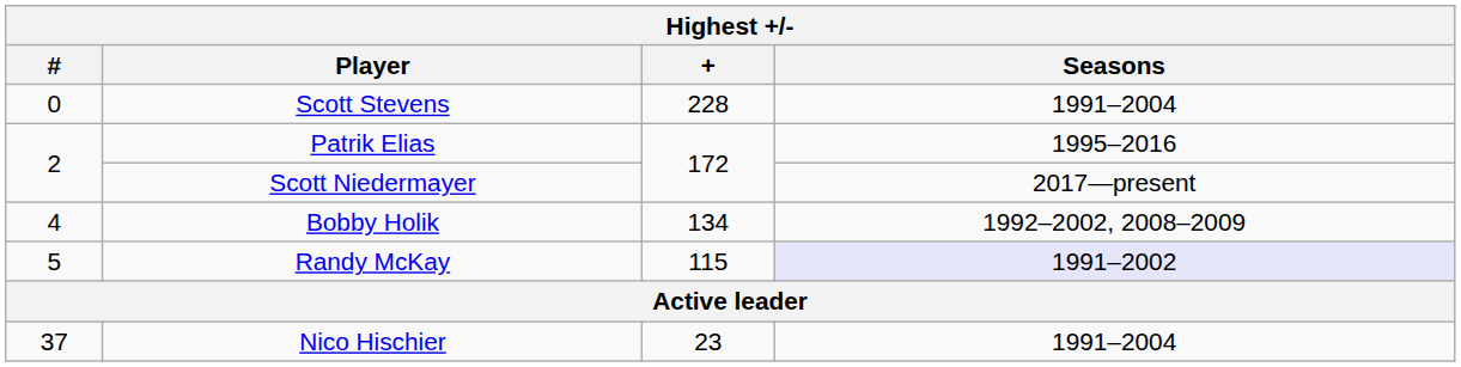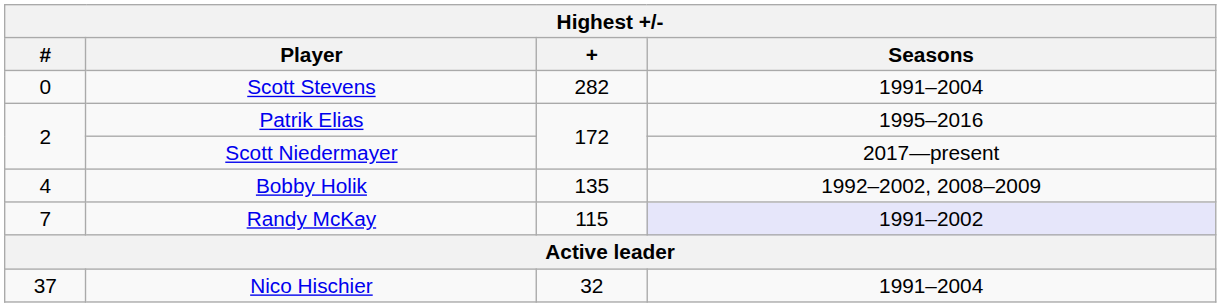Scott Stevens | +: 228 -> 282
Bobby Holik | +: 134 -> 135
Randy McKay | #: 5 -> 7
Nico Hischier | +: 23 -> 32
